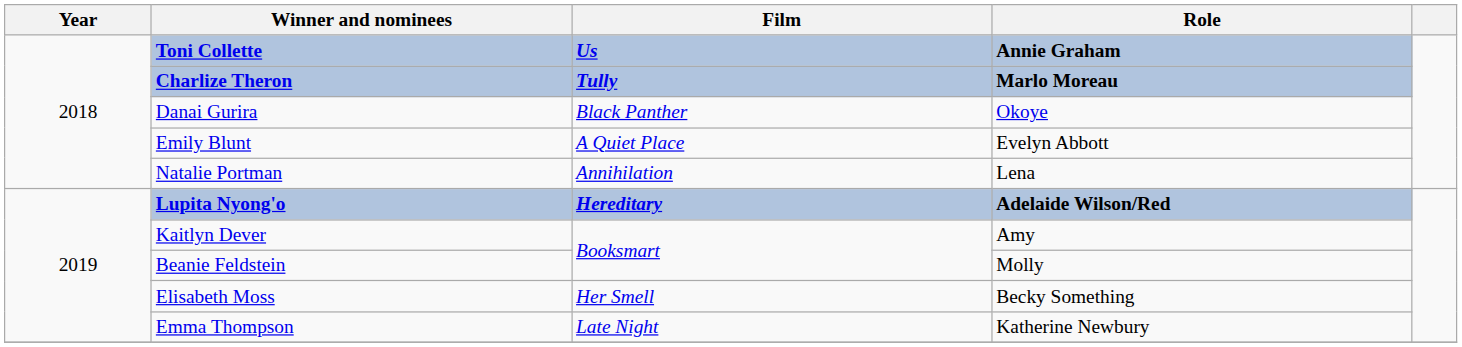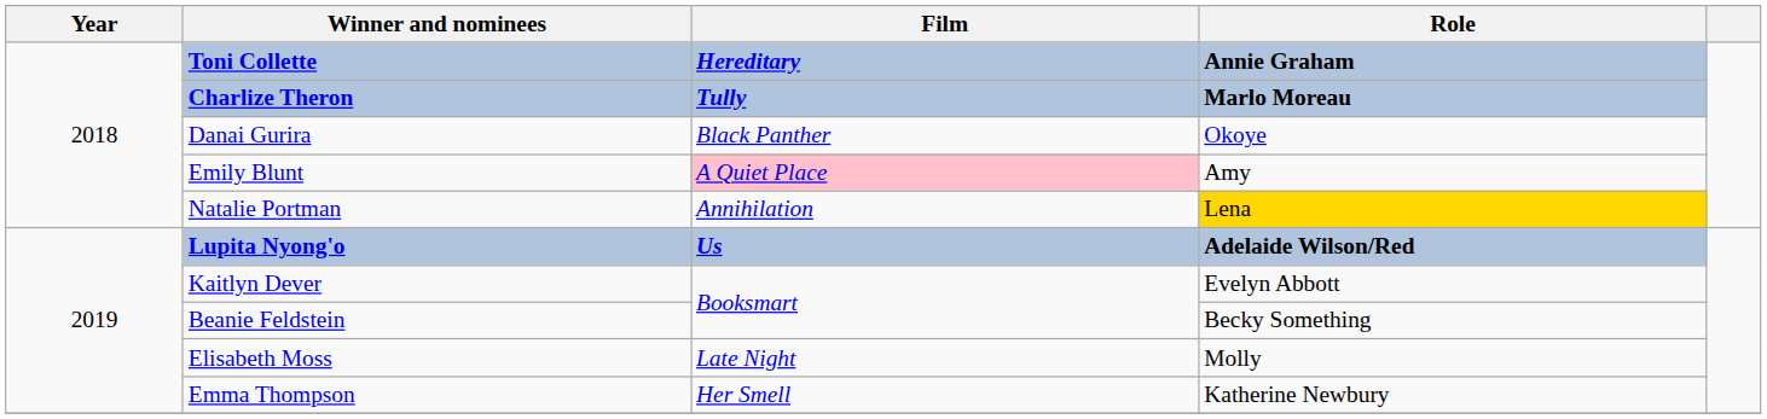Toni Collette | Film: Us -> Hereditary
Emily Blunt | Film: no background -> pink background
Emily Blunt | Role: Evelyn Abbott -> Amy
Natalie Portman | Role: no background -> gold background
Lupita Nyong'o | Film: Hereditary -> Us
Kaitlyn Dever | Role: Amy -> Evelyn Abbott
Beanie Feldstein | Role: Molly -> Becky Something
Elisabeth Moss | Film: Her Smell -> Late Night
Elisabeth Moss | Role: Becky Something -> Molly
Emma Thompson | Film: Late Night -> Her Smell
